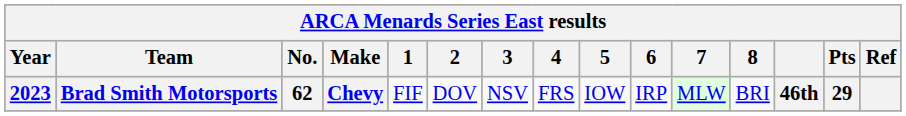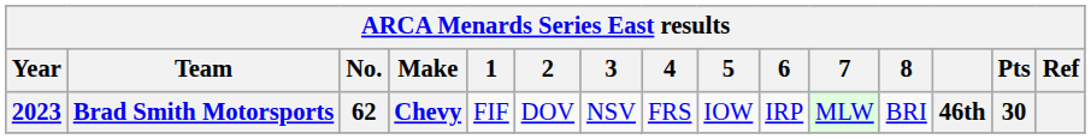Brad Smith Motorsports | Pts: 29 -> 30
